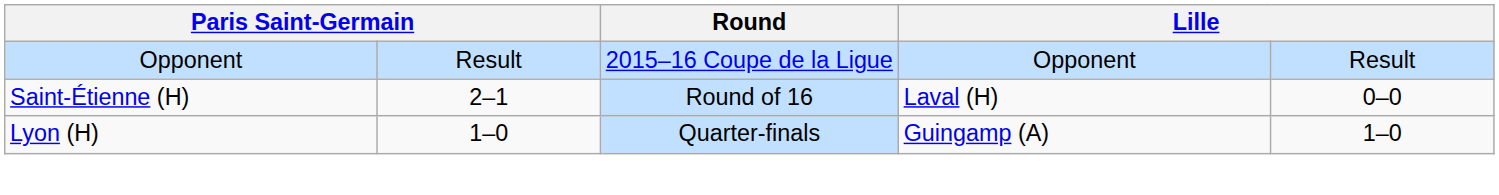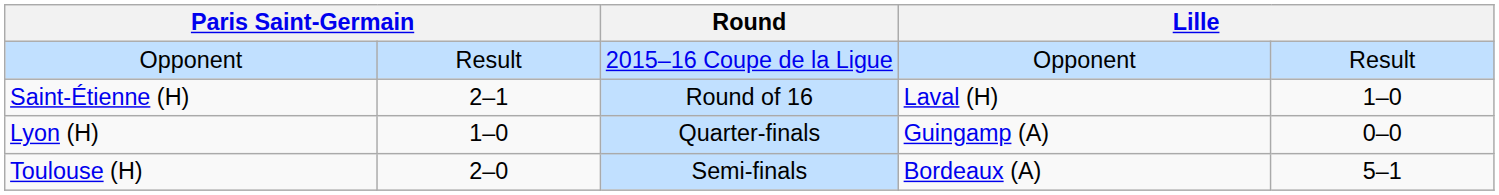Saint-Étienne (H) | column 5: 0–0 -> 1–0
Lyon (H) | column 5: 1–0 -> 0–0
+ row: Toulouse (H) | 2–0 | Semi-finals | Bordeaux (A) | 5–1
